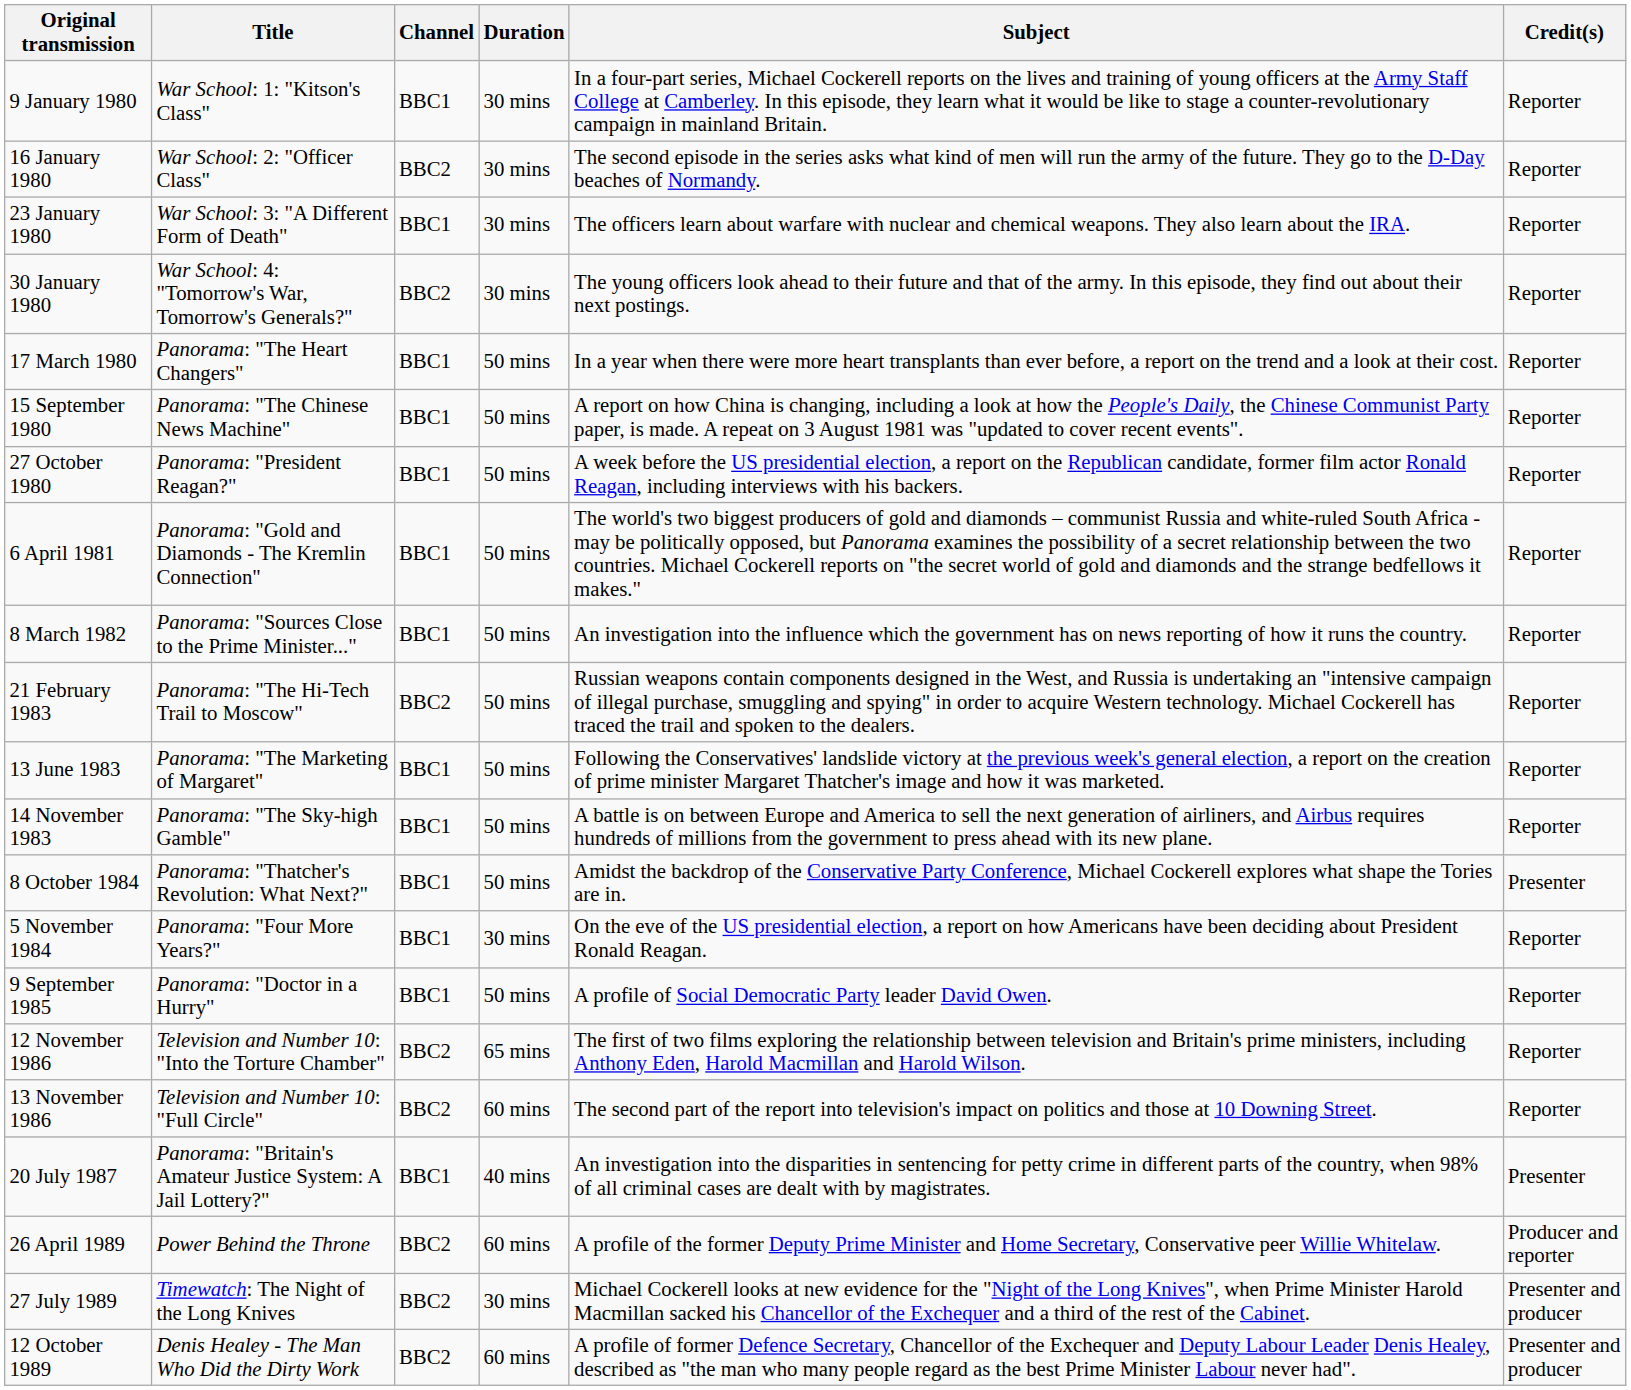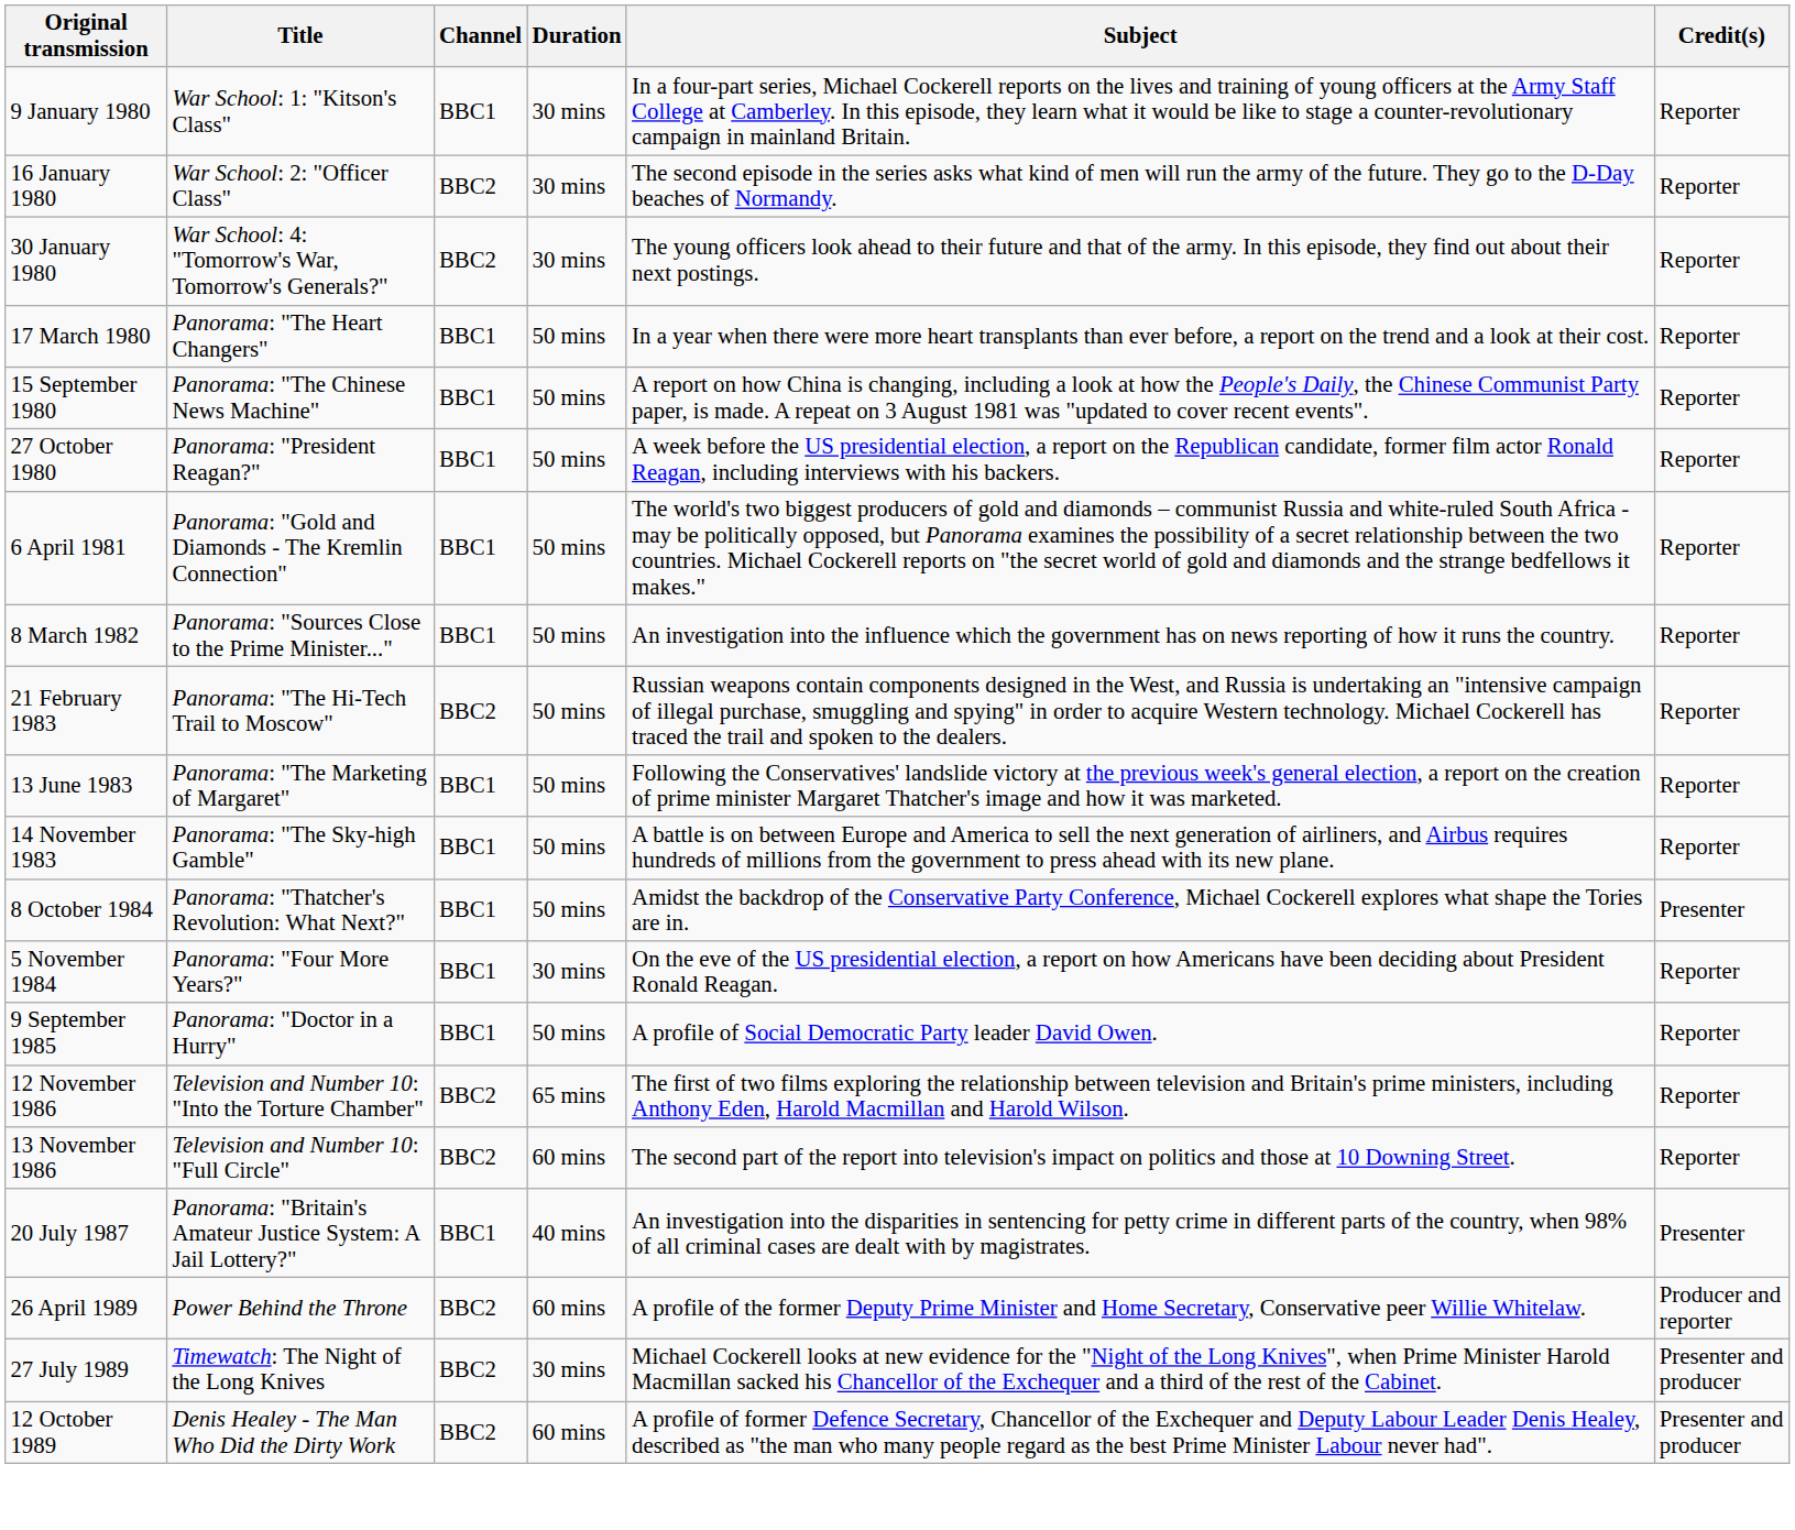- row: 23 January 1980 | War School: 3: "A Different Form of Death" | BBC1 | 30 mins | The officers learn about warfare with nuclear and chemical weapons. They also learn about the IRA. | Reporter
